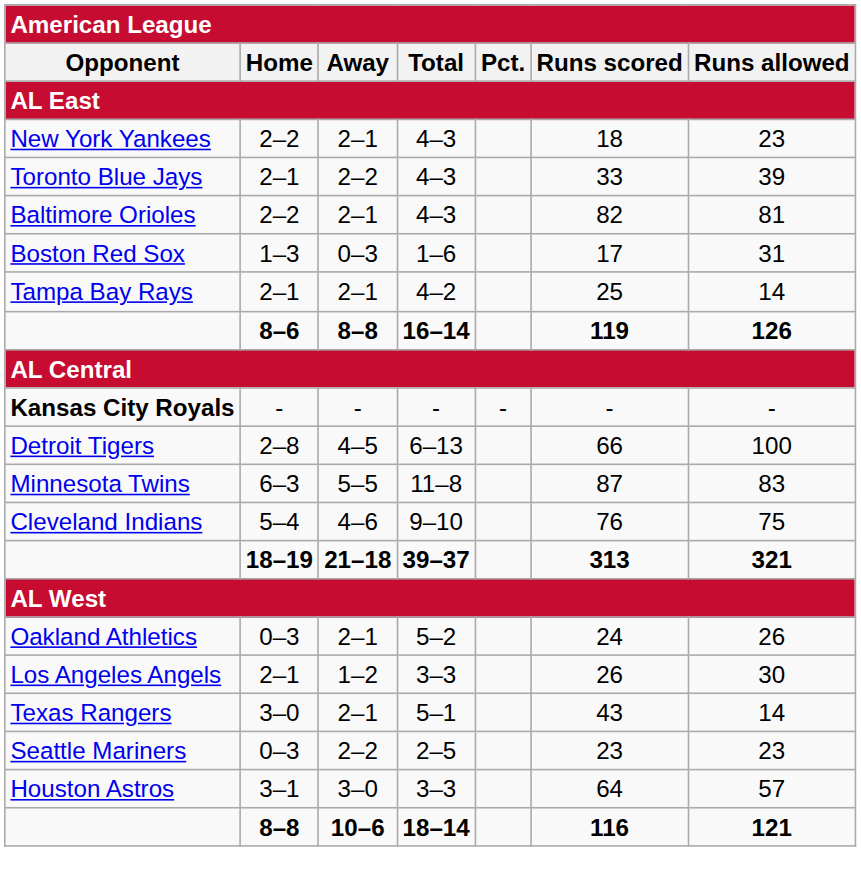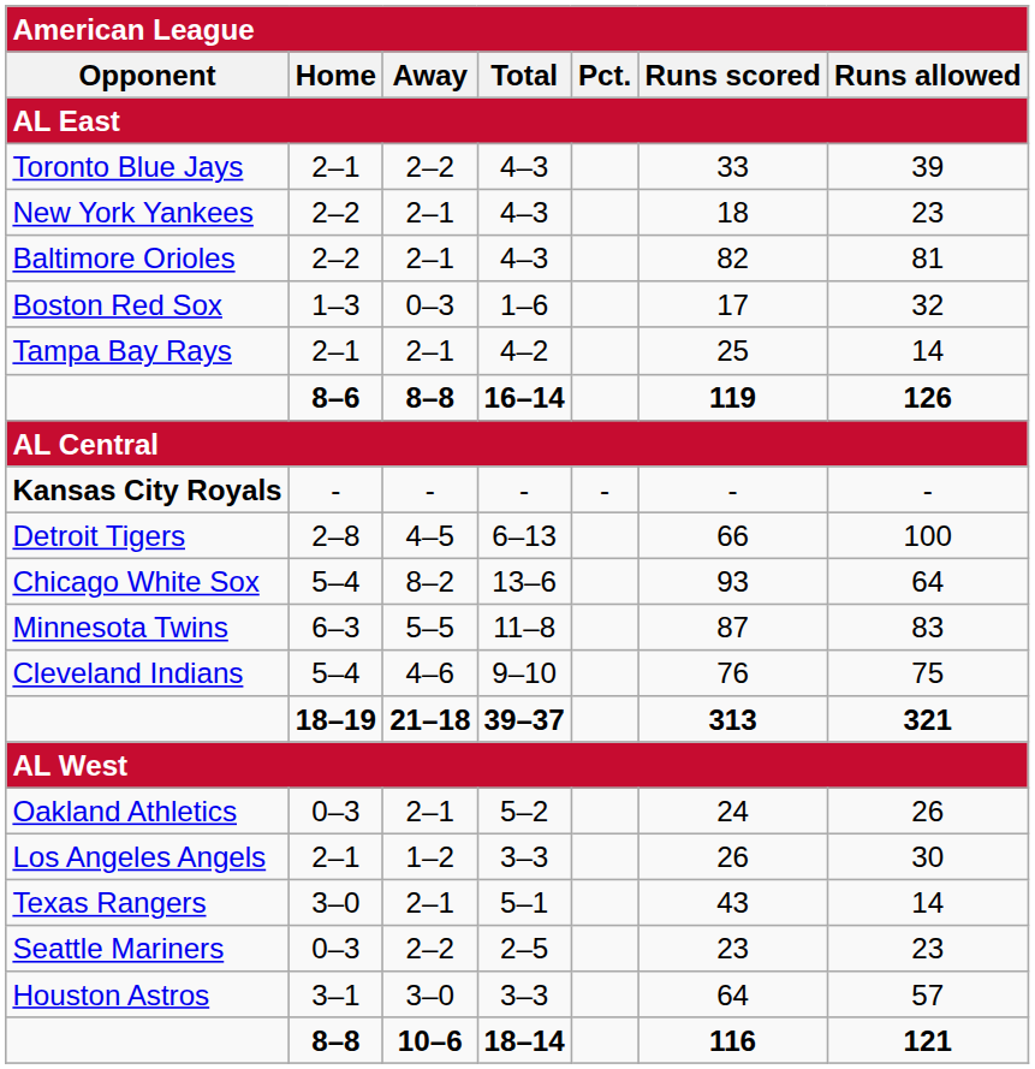rows swapped: Toronto Blue Jays <-> New York Yankees
Boston Red Sox | Runs allowed: 31 -> 32
+ row: Chicago White Sox | 5–4 | 8–2 | 13–6 | 93 | 64
